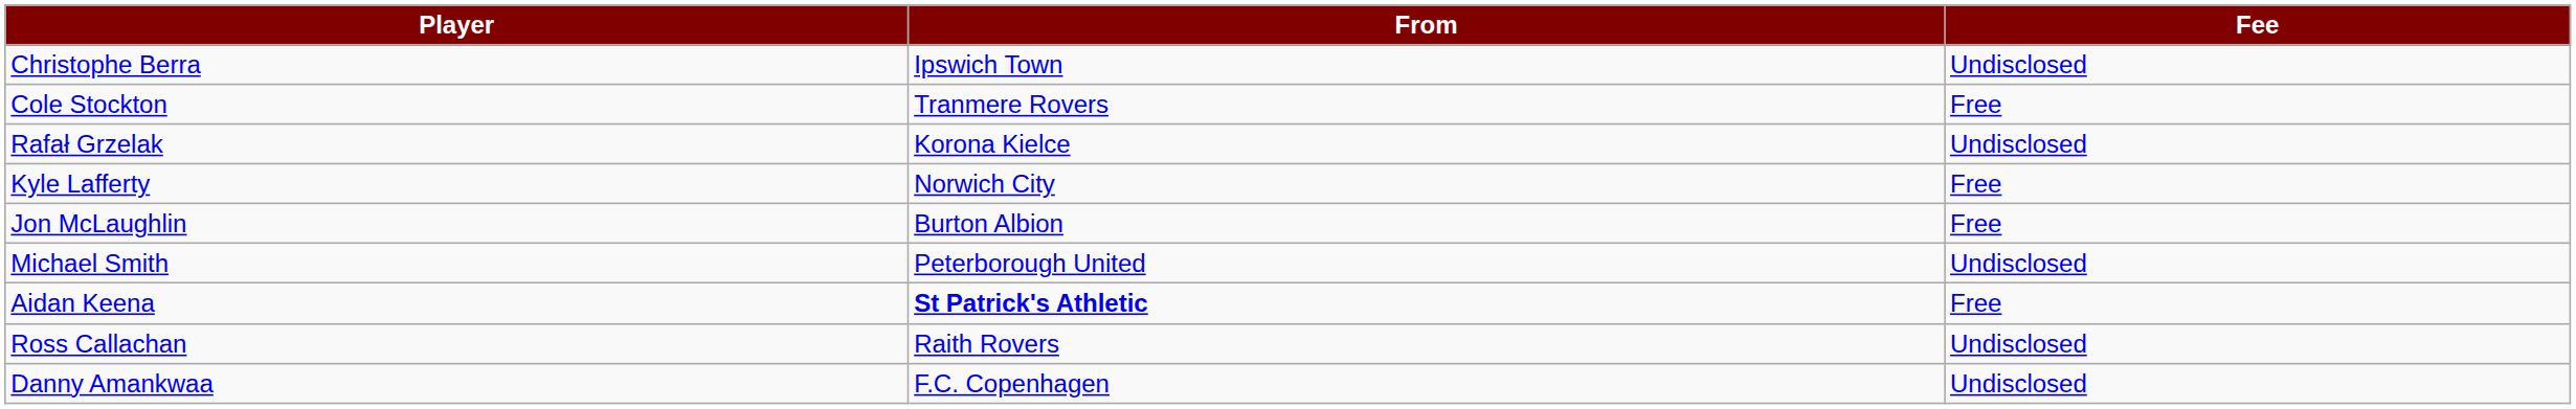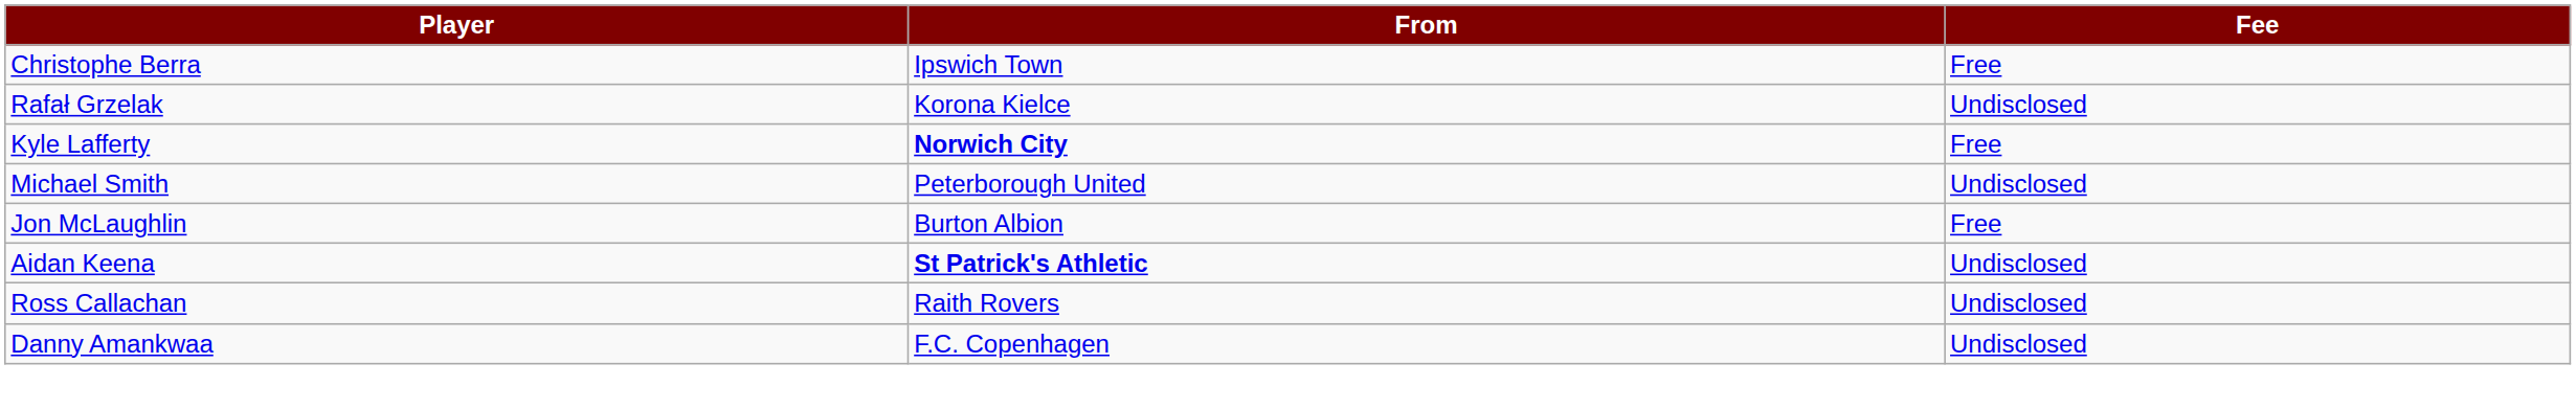Christophe Berra | Fee: Undisclosed -> Free
- row: Cole Stockton | Tranmere Rovers | Free
Kyle Lafferty | From: normal -> bold
rows swapped: Michael Smith <-> Jon McLaughlin
Aidan Keena | Fee: Free -> Undisclosed
